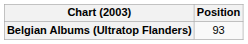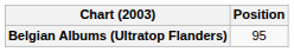Belgian Albums (Ultratop Flanders) | Position: 93 -> 95
